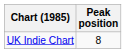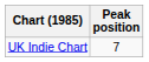UK Indie Chart | Peak position: 8 -> 7
